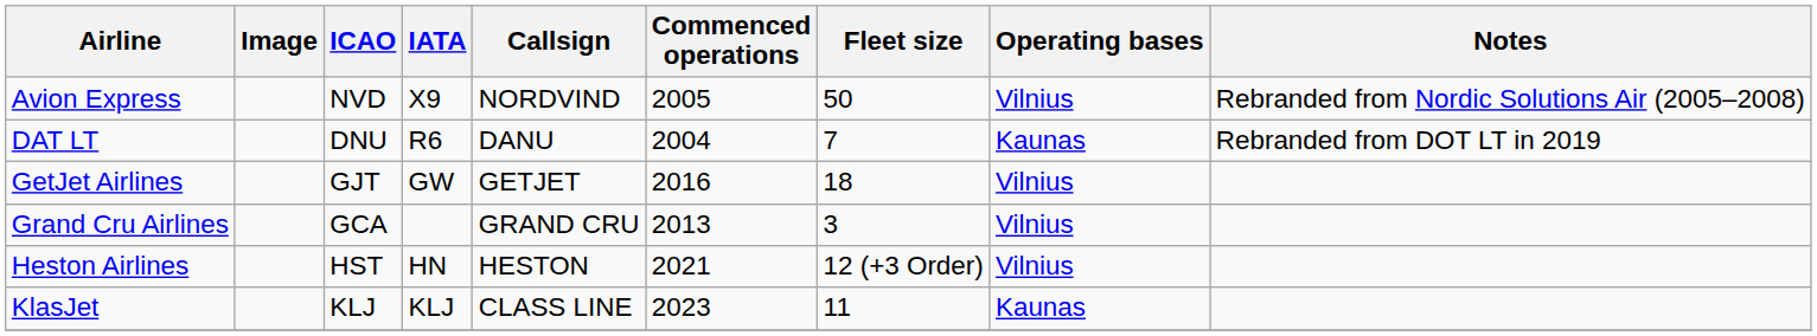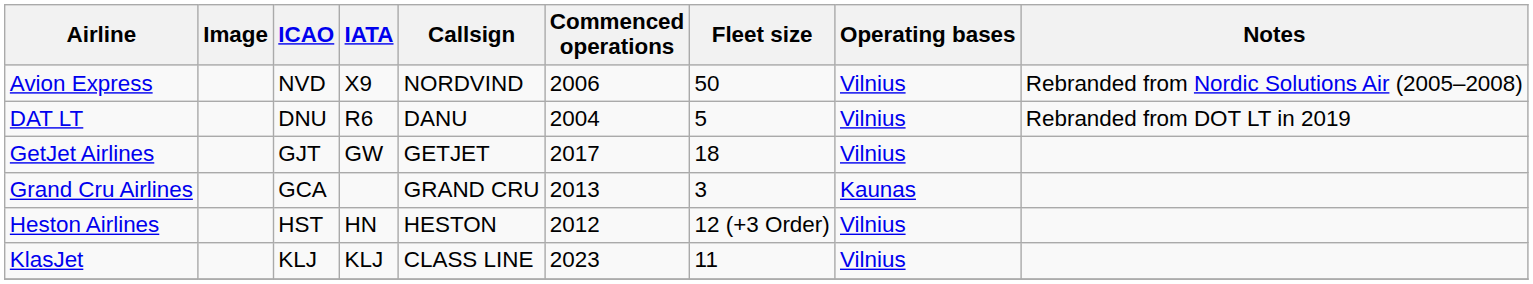Avion Express | Commenced operations: 2005 -> 2006
DAT LT | Fleet size: 7 -> 5
DAT LT | Operating bases: Kaunas -> Vilnius
GetJet Airlines | Commenced operations: 2016 -> 2017
Grand Cru Airlines | Operating bases: Vilnius -> Kaunas
Heston Airlines | Commenced operations: 2021 -> 2012
KlasJet | Operating bases: Kaunas -> Vilnius
